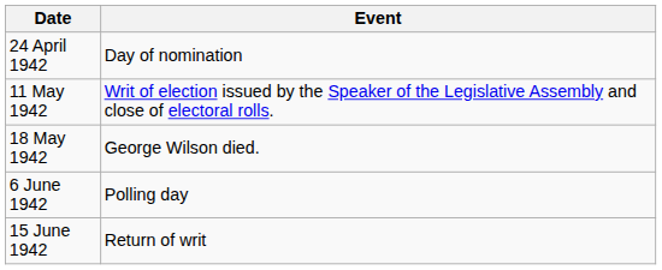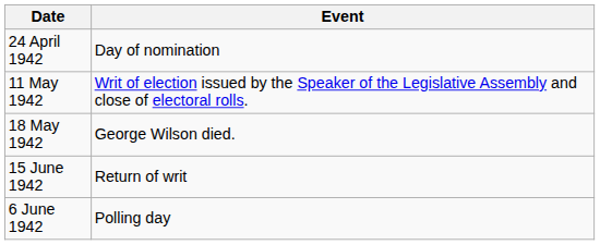rows swapped: 6 June 1942 <-> 15 June 1942
